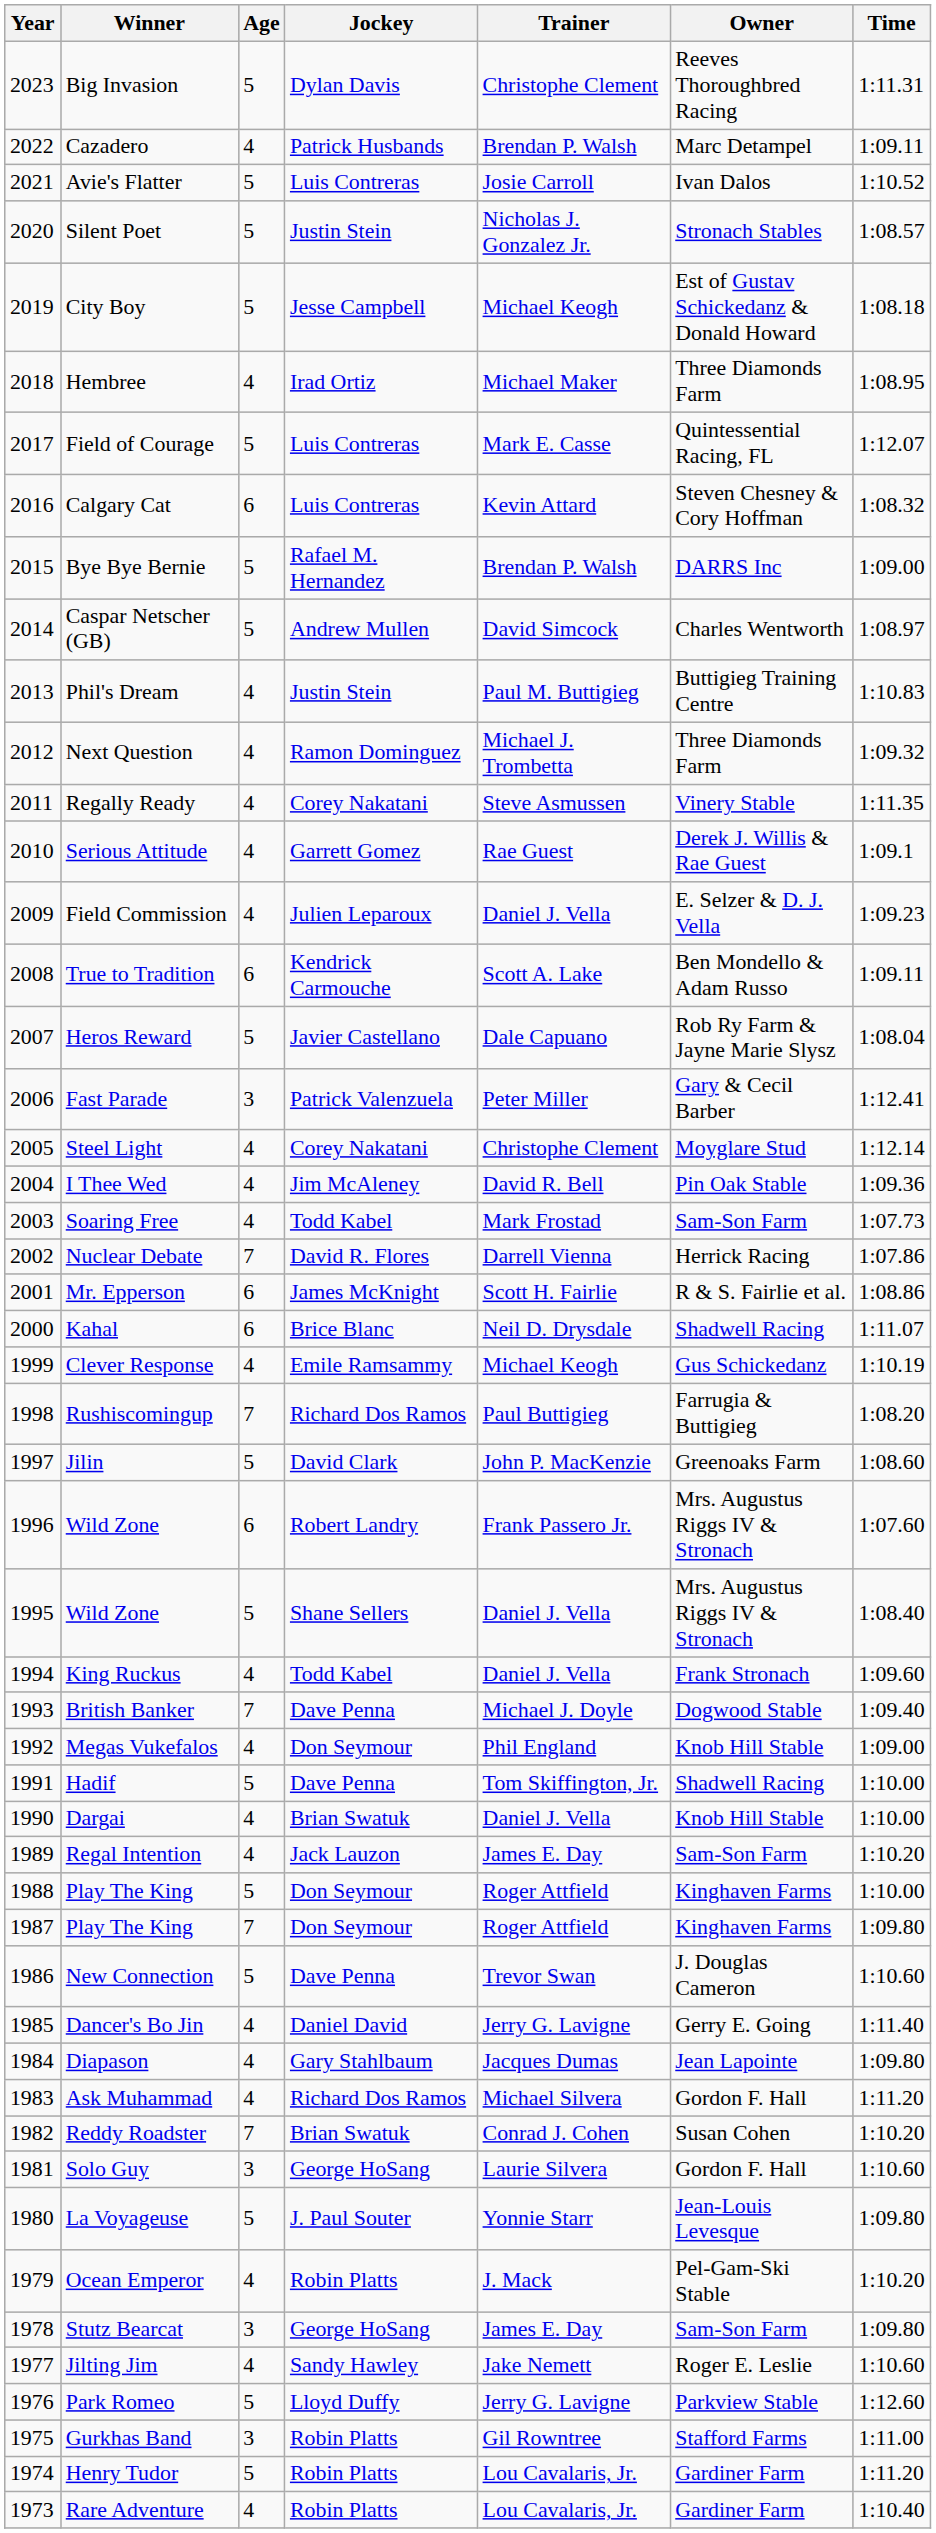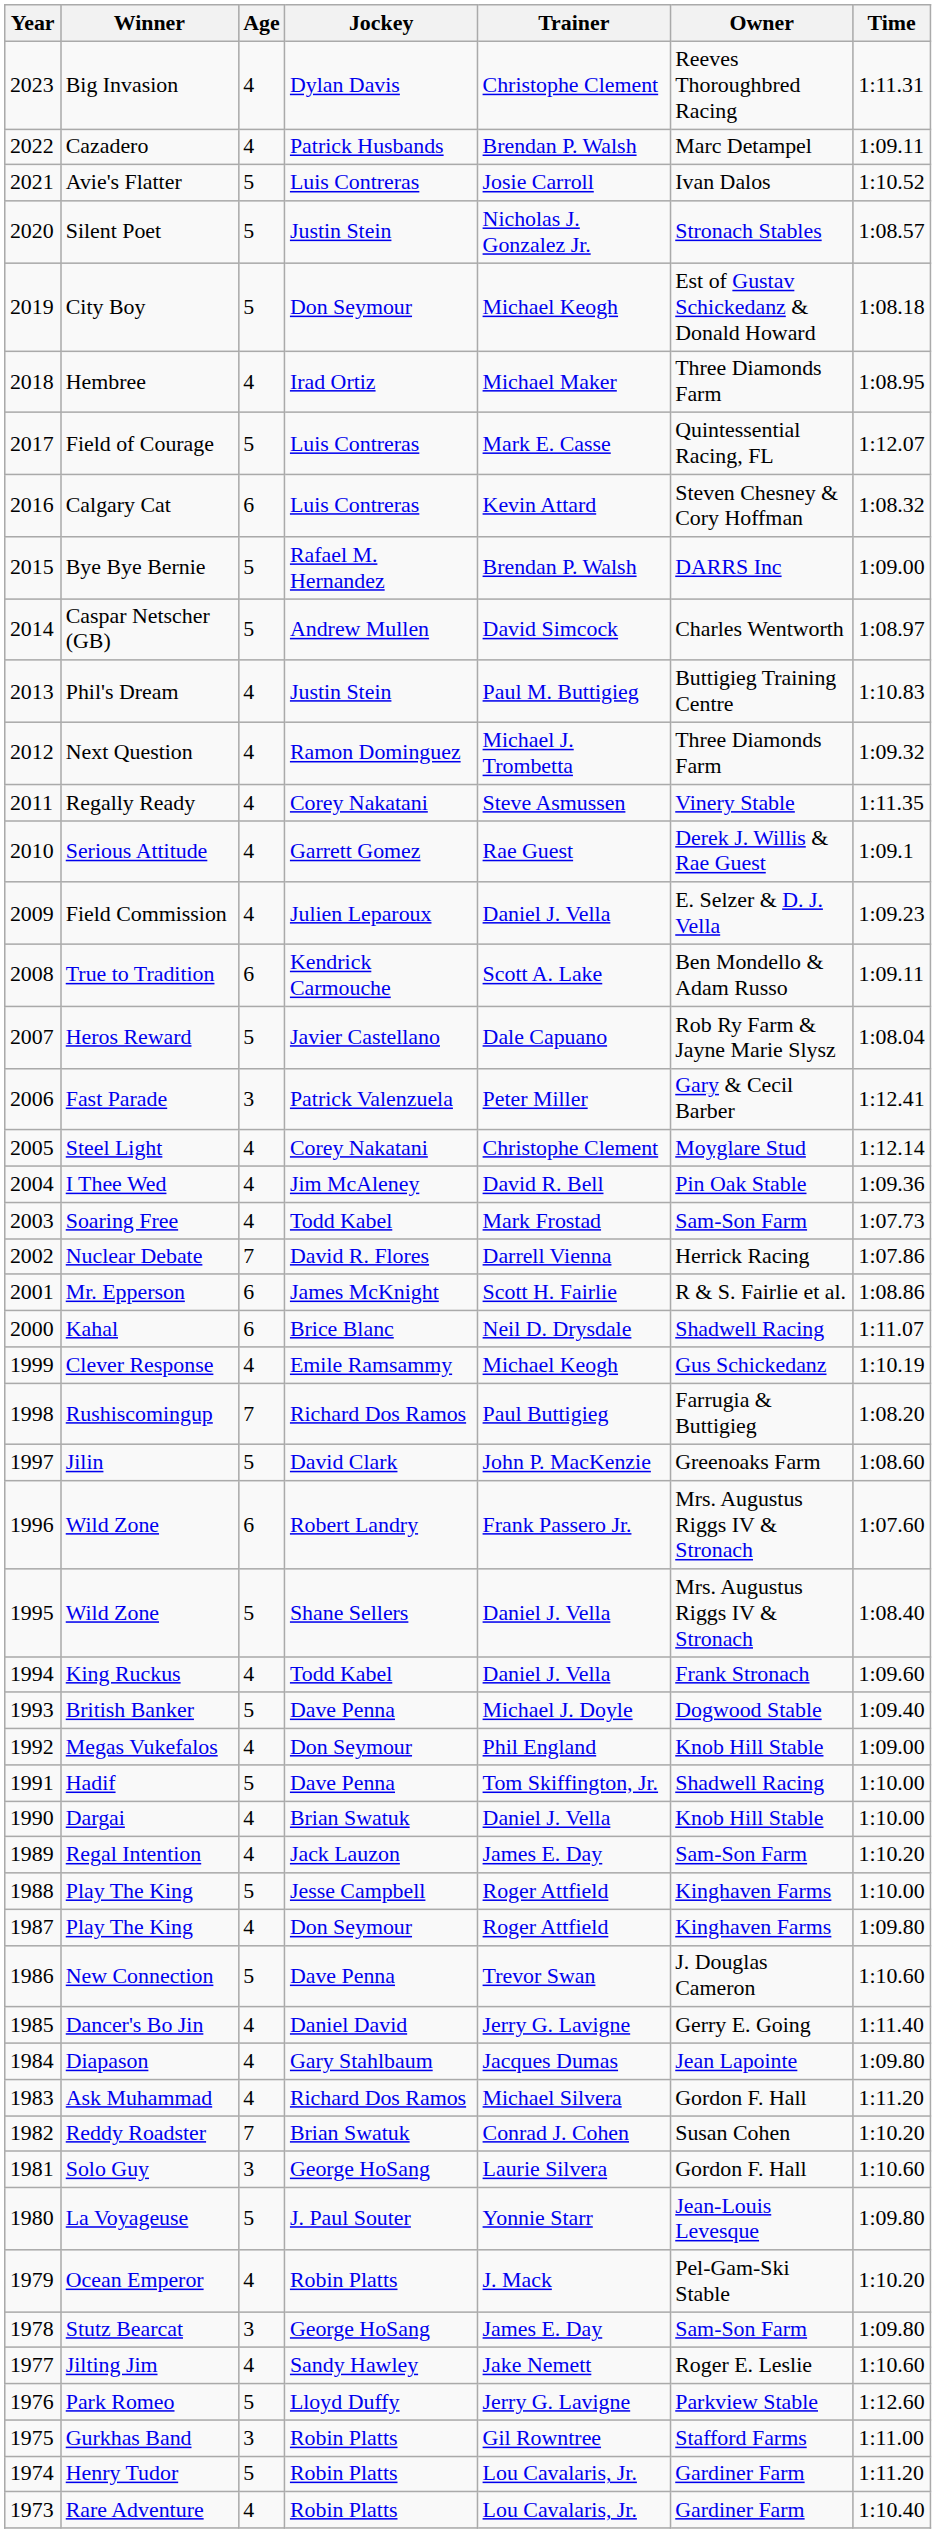Big Invasion | Age: 5 -> 4
City Boy | Jockey: Jesse Campbell -> Don Seymour
British Banker | Age: 7 -> 5
1988 / Play The King | Jockey: Don Seymour -> Jesse Campbell
1987 / Play The King | Age: 7 -> 4
